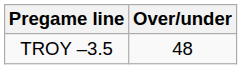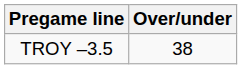TROY –3.5 | Over/under: 48 -> 38
